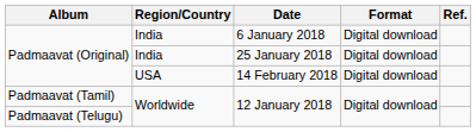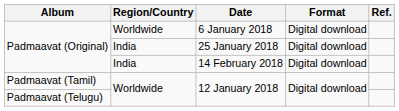6 January 2018 | Region/Country: India -> Worldwide
14 February 2018 | Region/Country: USA -> India
